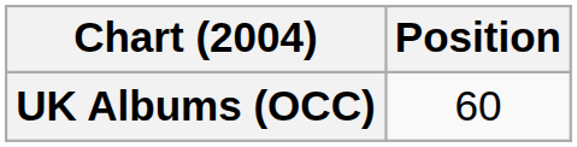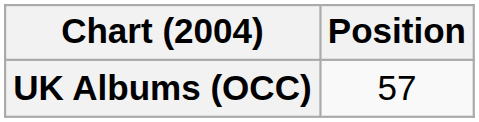UK Albums (OCC) | Position: 60 -> 57
